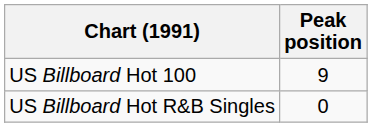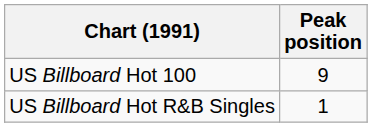US Billboard Hot R&B Singles | Peak position: 0 -> 1
